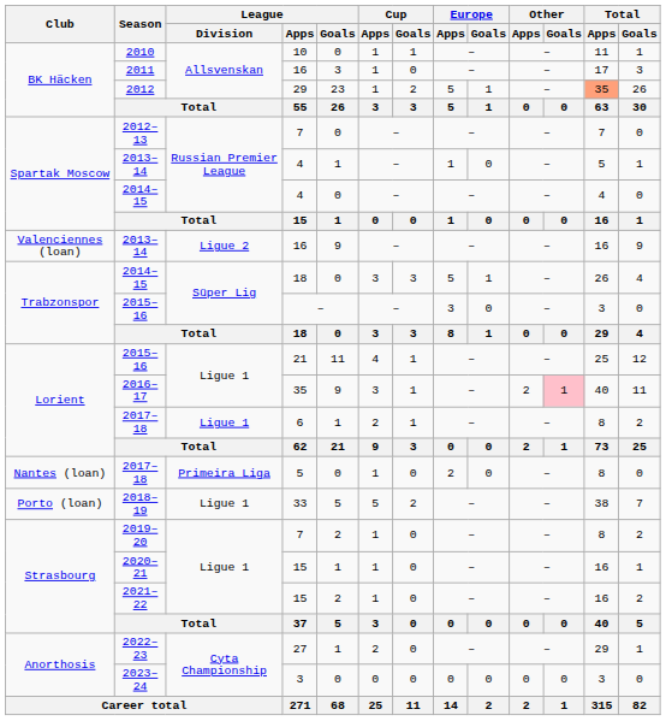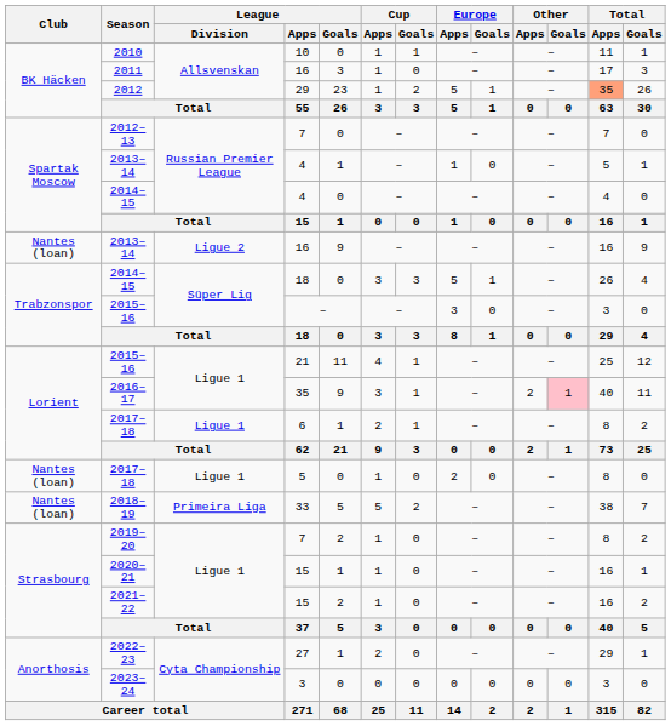2013–14 / 16 | Club: Valenciennes (loan) -> Nantes (loan)
2017–18 / 5 | League / Division: Primeira Liga -> Ligue 1
2018–19 | Club: Porto (loan) -> Nantes (loan)
2018–19 | League / Division: Ligue 1 -> Primeira Liga
